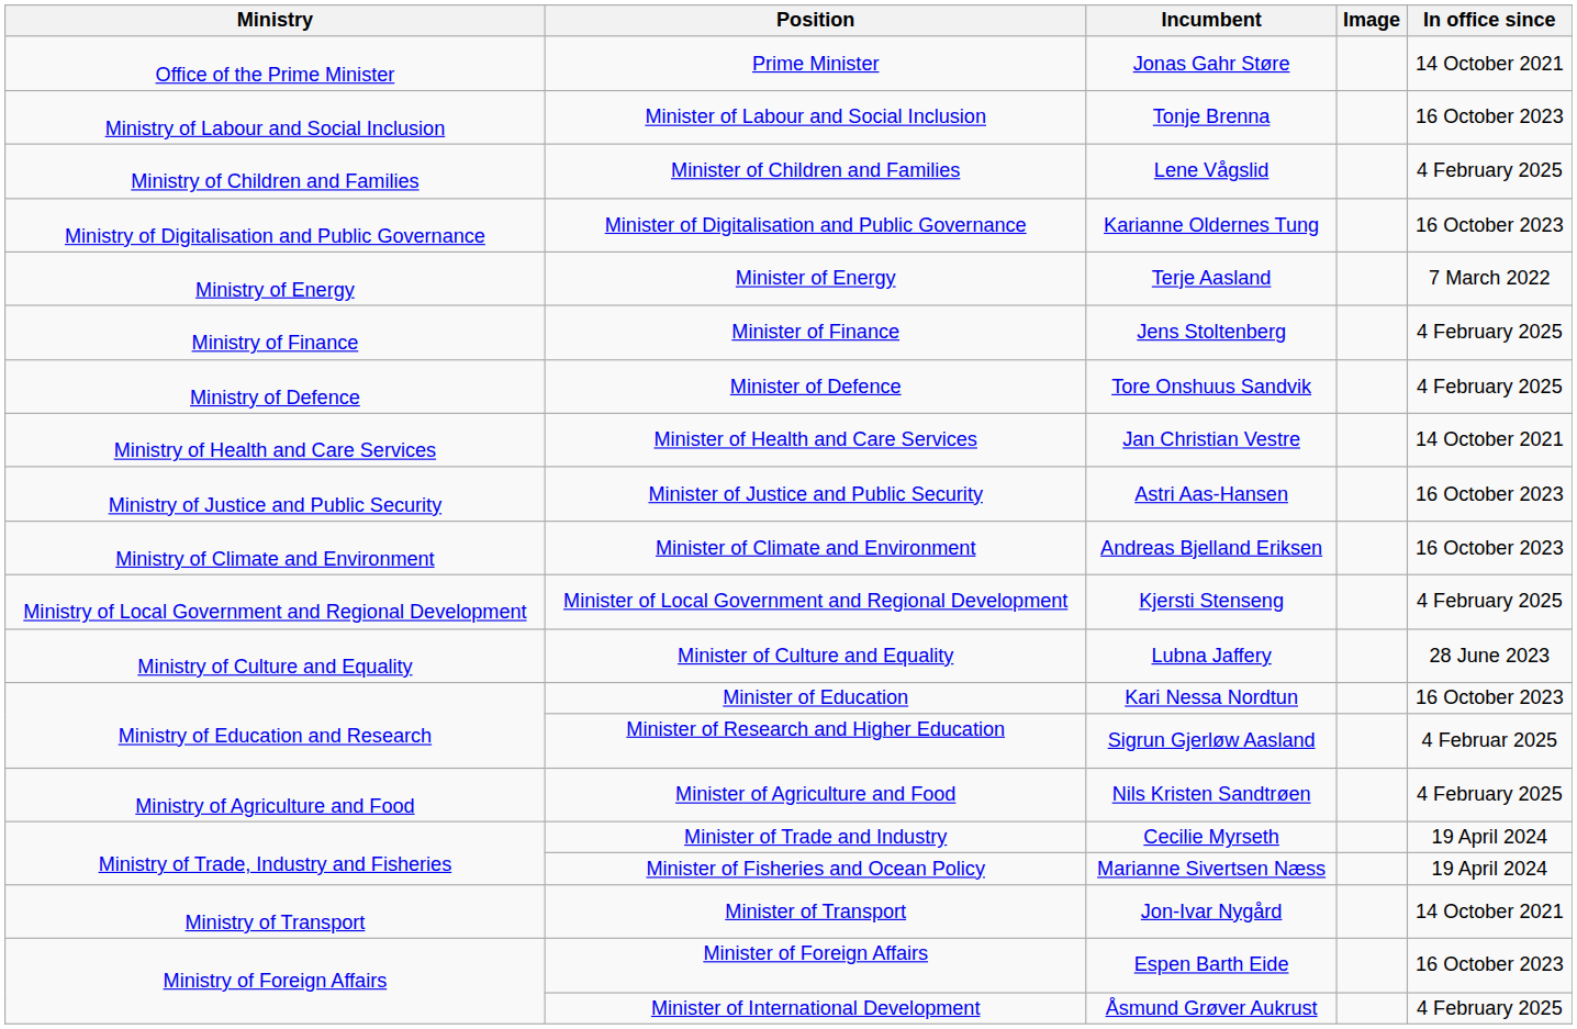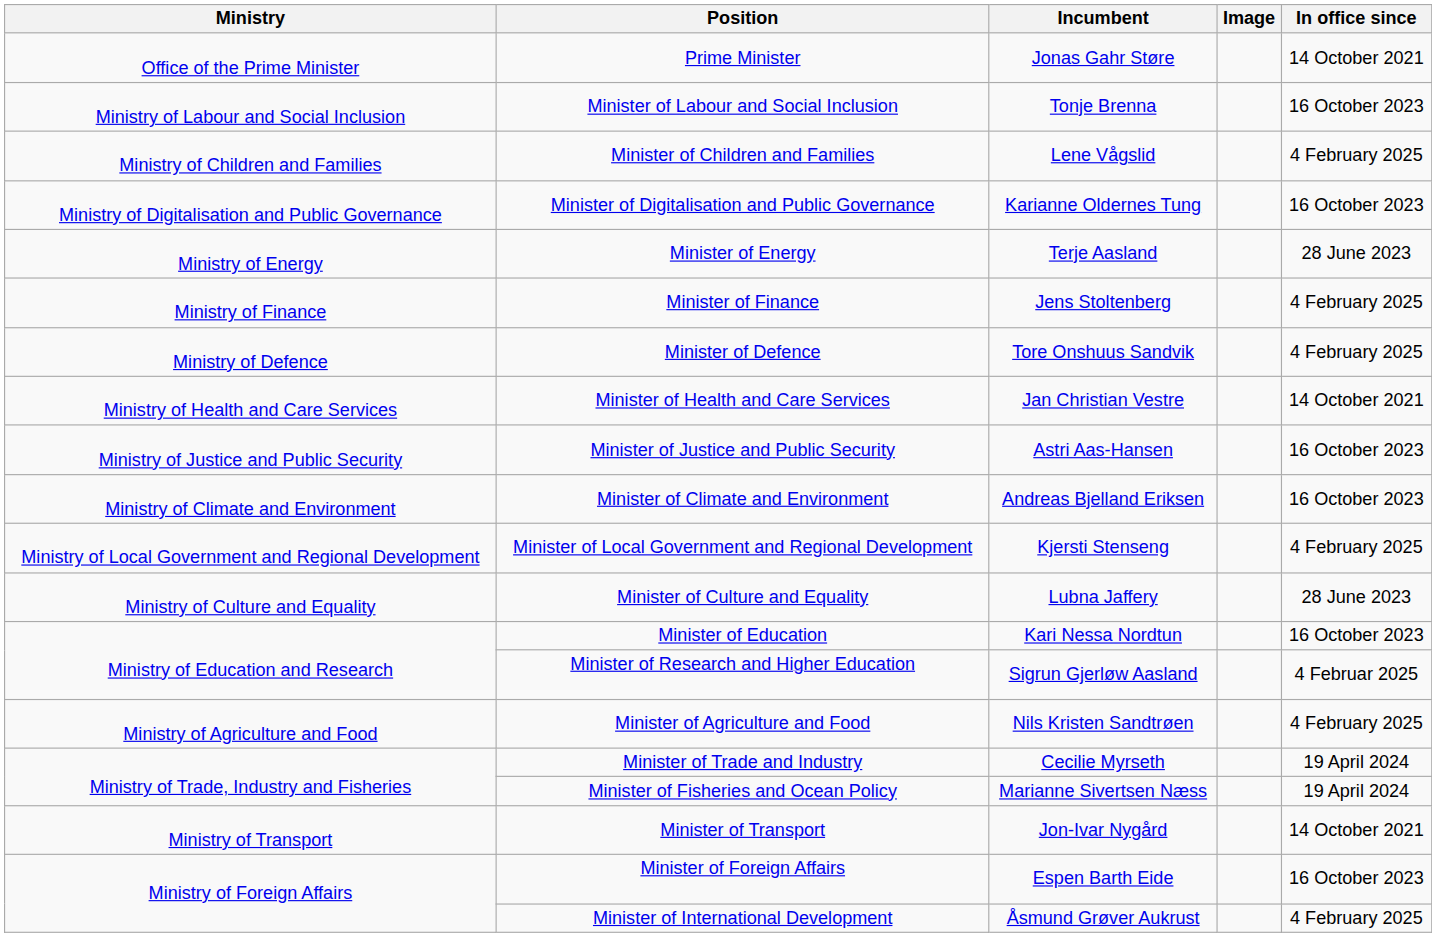Minister of Energy | In office since: 7 March 2022 -> 28 June 2023
